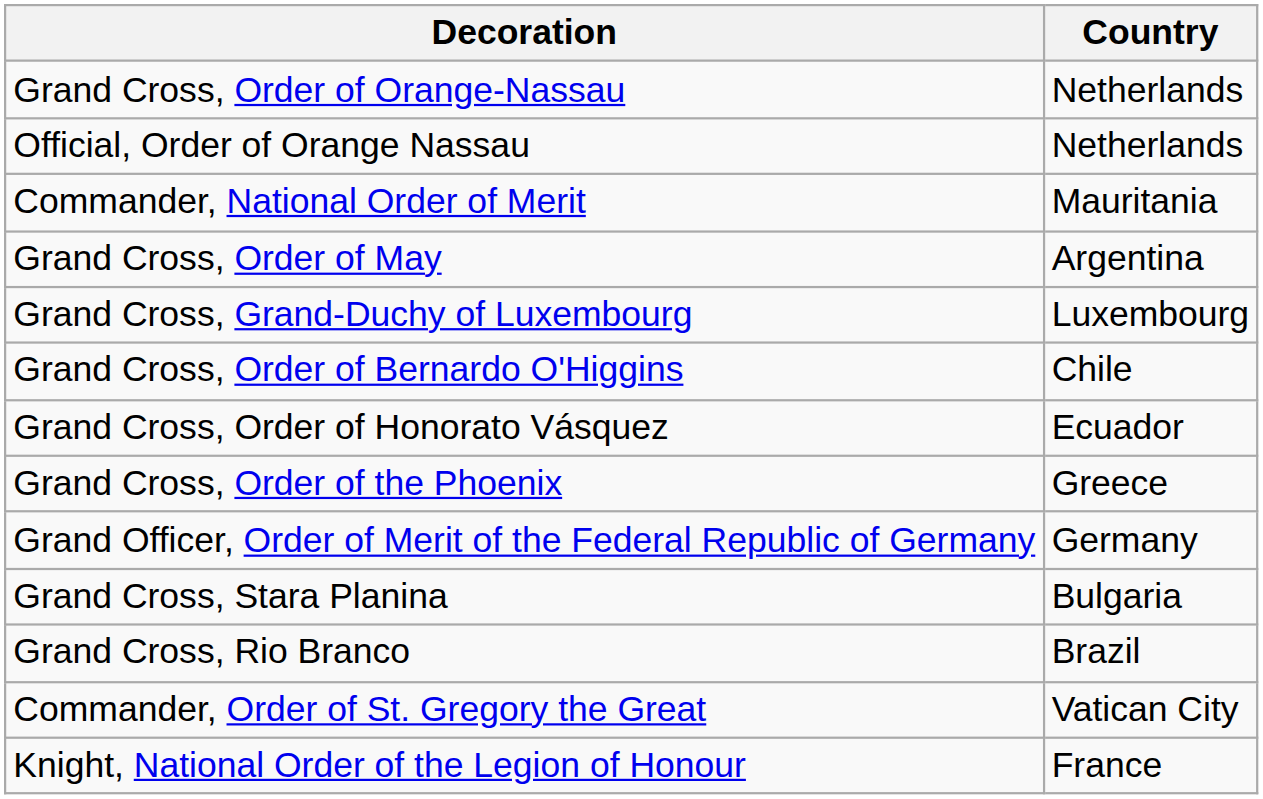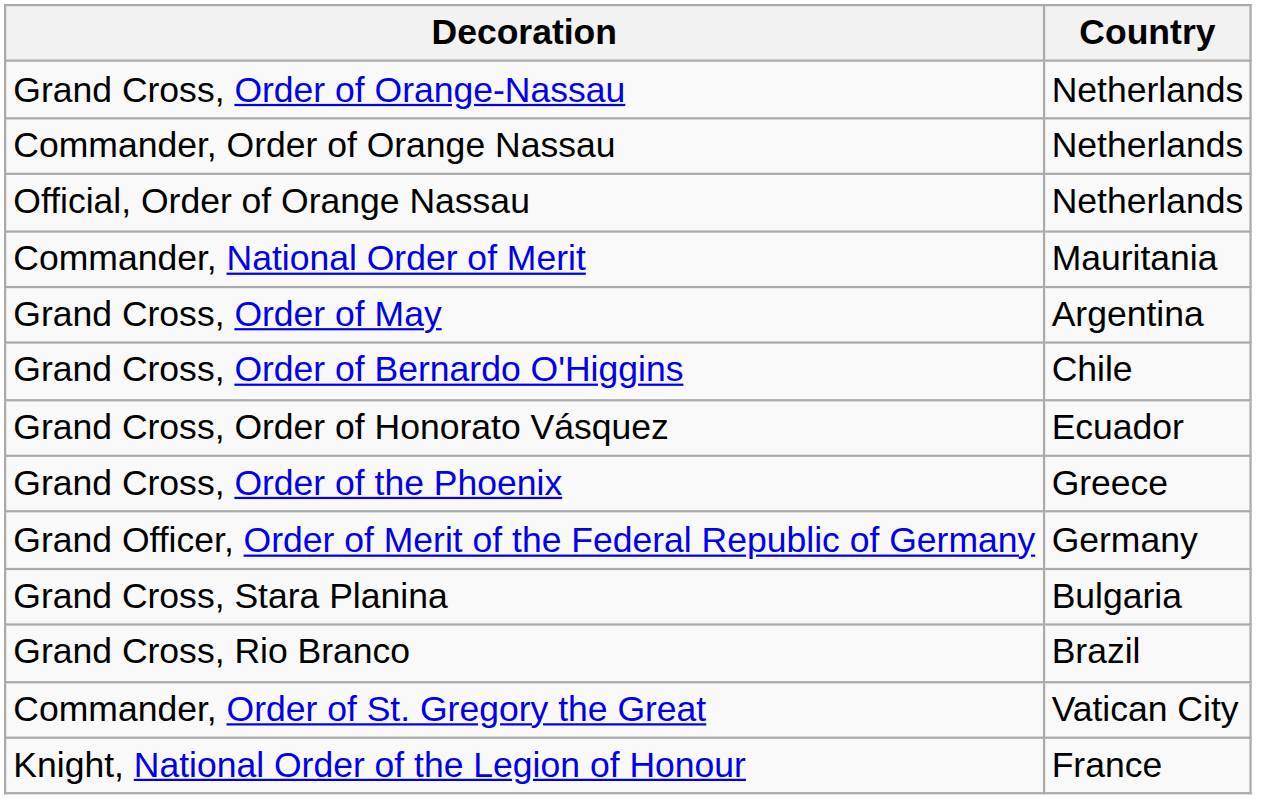+ row: Commander, Order of Orange Nassau | Netherlands
- row: Grand Cross, Grand-Duchy of Luxembourg | Luxembourg
